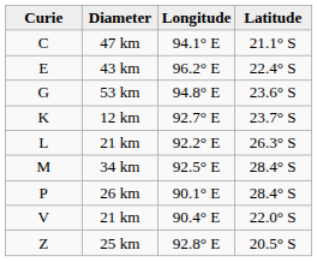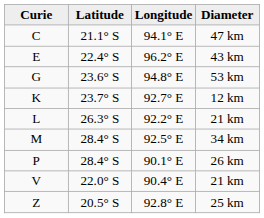columns swapped: Latitude <-> Diameter
